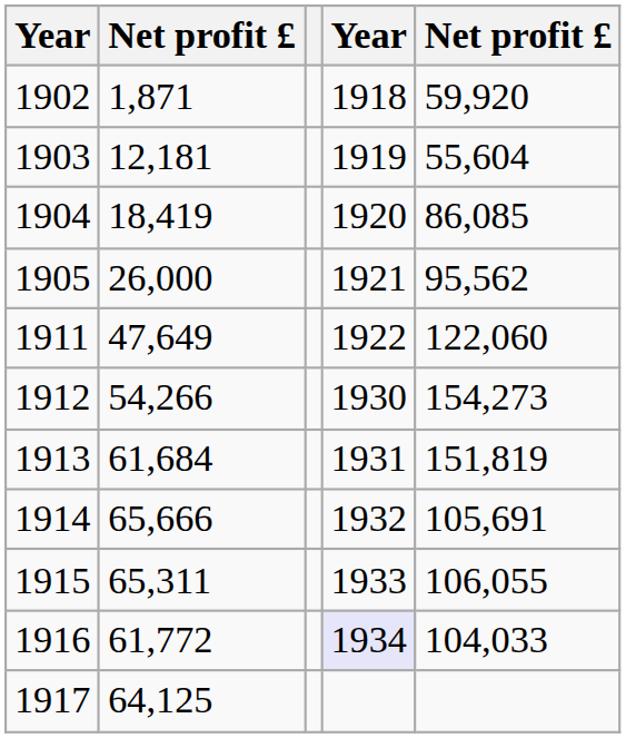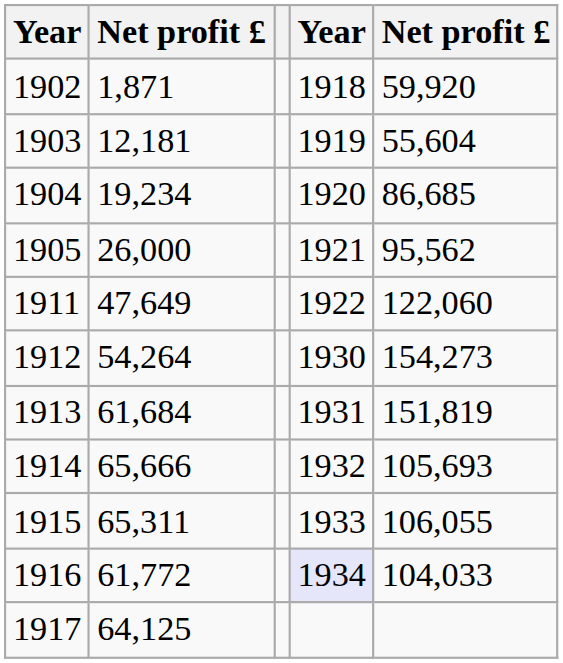1904 | column 2: 18,419 -> 19,234
1904 | column 5: 86,085 -> 86,685
1912 | column 2: 54,266 -> 54,264
1914 | column 5: 105,691 -> 105,693
